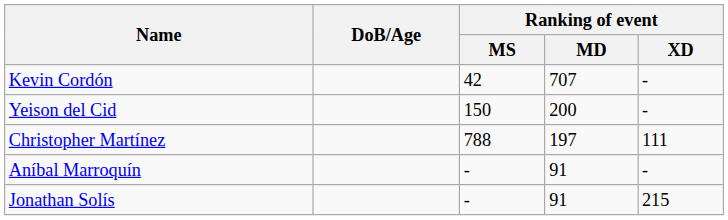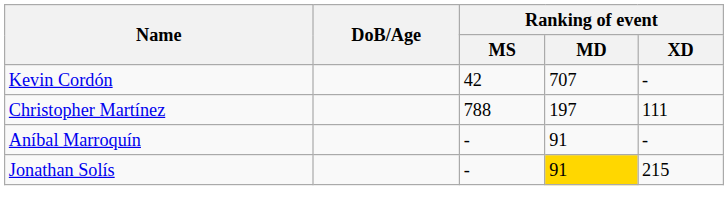- row: Yeison del Cid | 150 | 200 | -
Jonathan Solís | Ranking of event / MD: no background -> gold background
